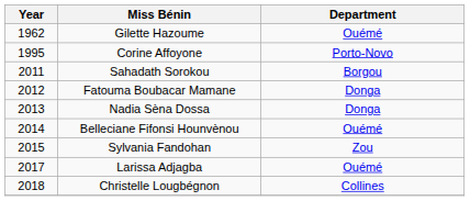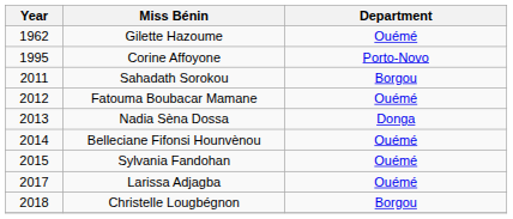Fatouma Boubacar Mamane | Department: Donga -> Ouémé
Sylvania Fandohan | Department: Zou -> Ouémé
Christelle Lougbégnon | Department: Collines -> Borgou
